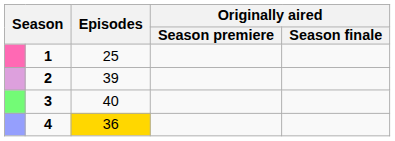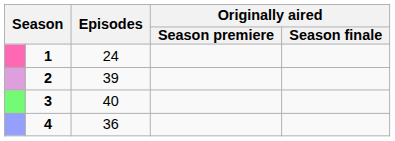1 | Episodes: 25 -> 24
4 | Episodes: gold background -> no background
